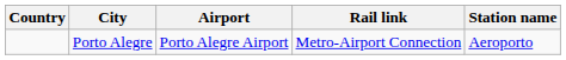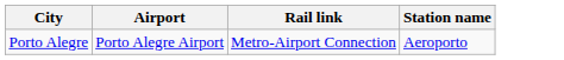- column: Country
